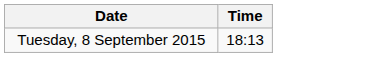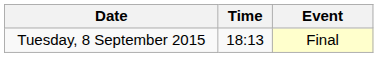+ column: Event | Final
